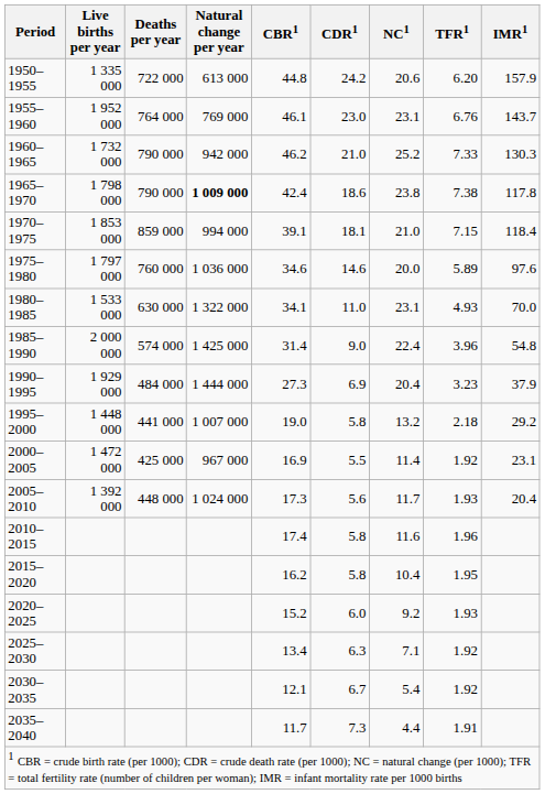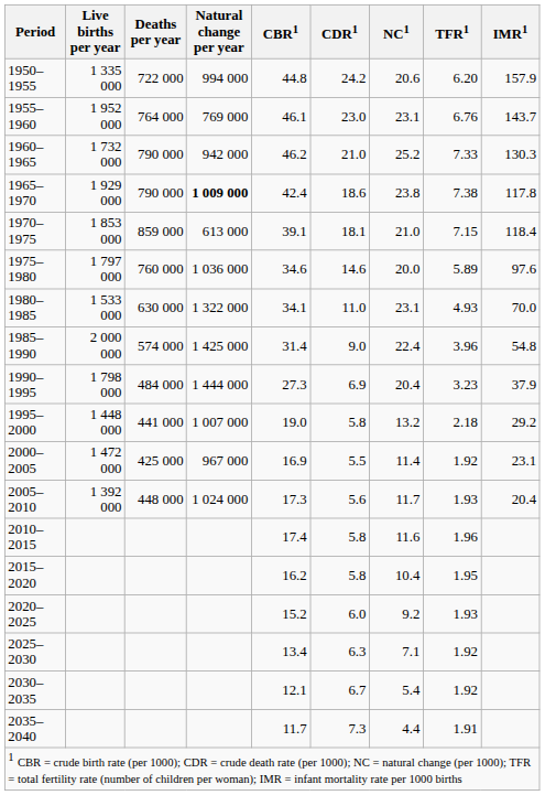1950–1955 | Natural change per year: 613 000 -> 994 000
1965–1970 | Live births per year: 1 798 000 -> 1 929 000
1970–1975 | Natural change per year: 994 000 -> 613 000
1990–1995 | Live births per year: 1 929 000 -> 1 798 000
